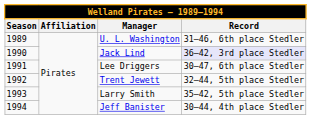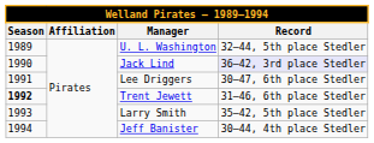U. L. Washington | Record: 31–46, 6th place Stedler -> 32–44, 5th place Stedler
Trent Jewett | Season: normal -> bold
Trent Jewett | Record: 32–44, 5th place Stedler -> 31–46, 6th place Stedler
